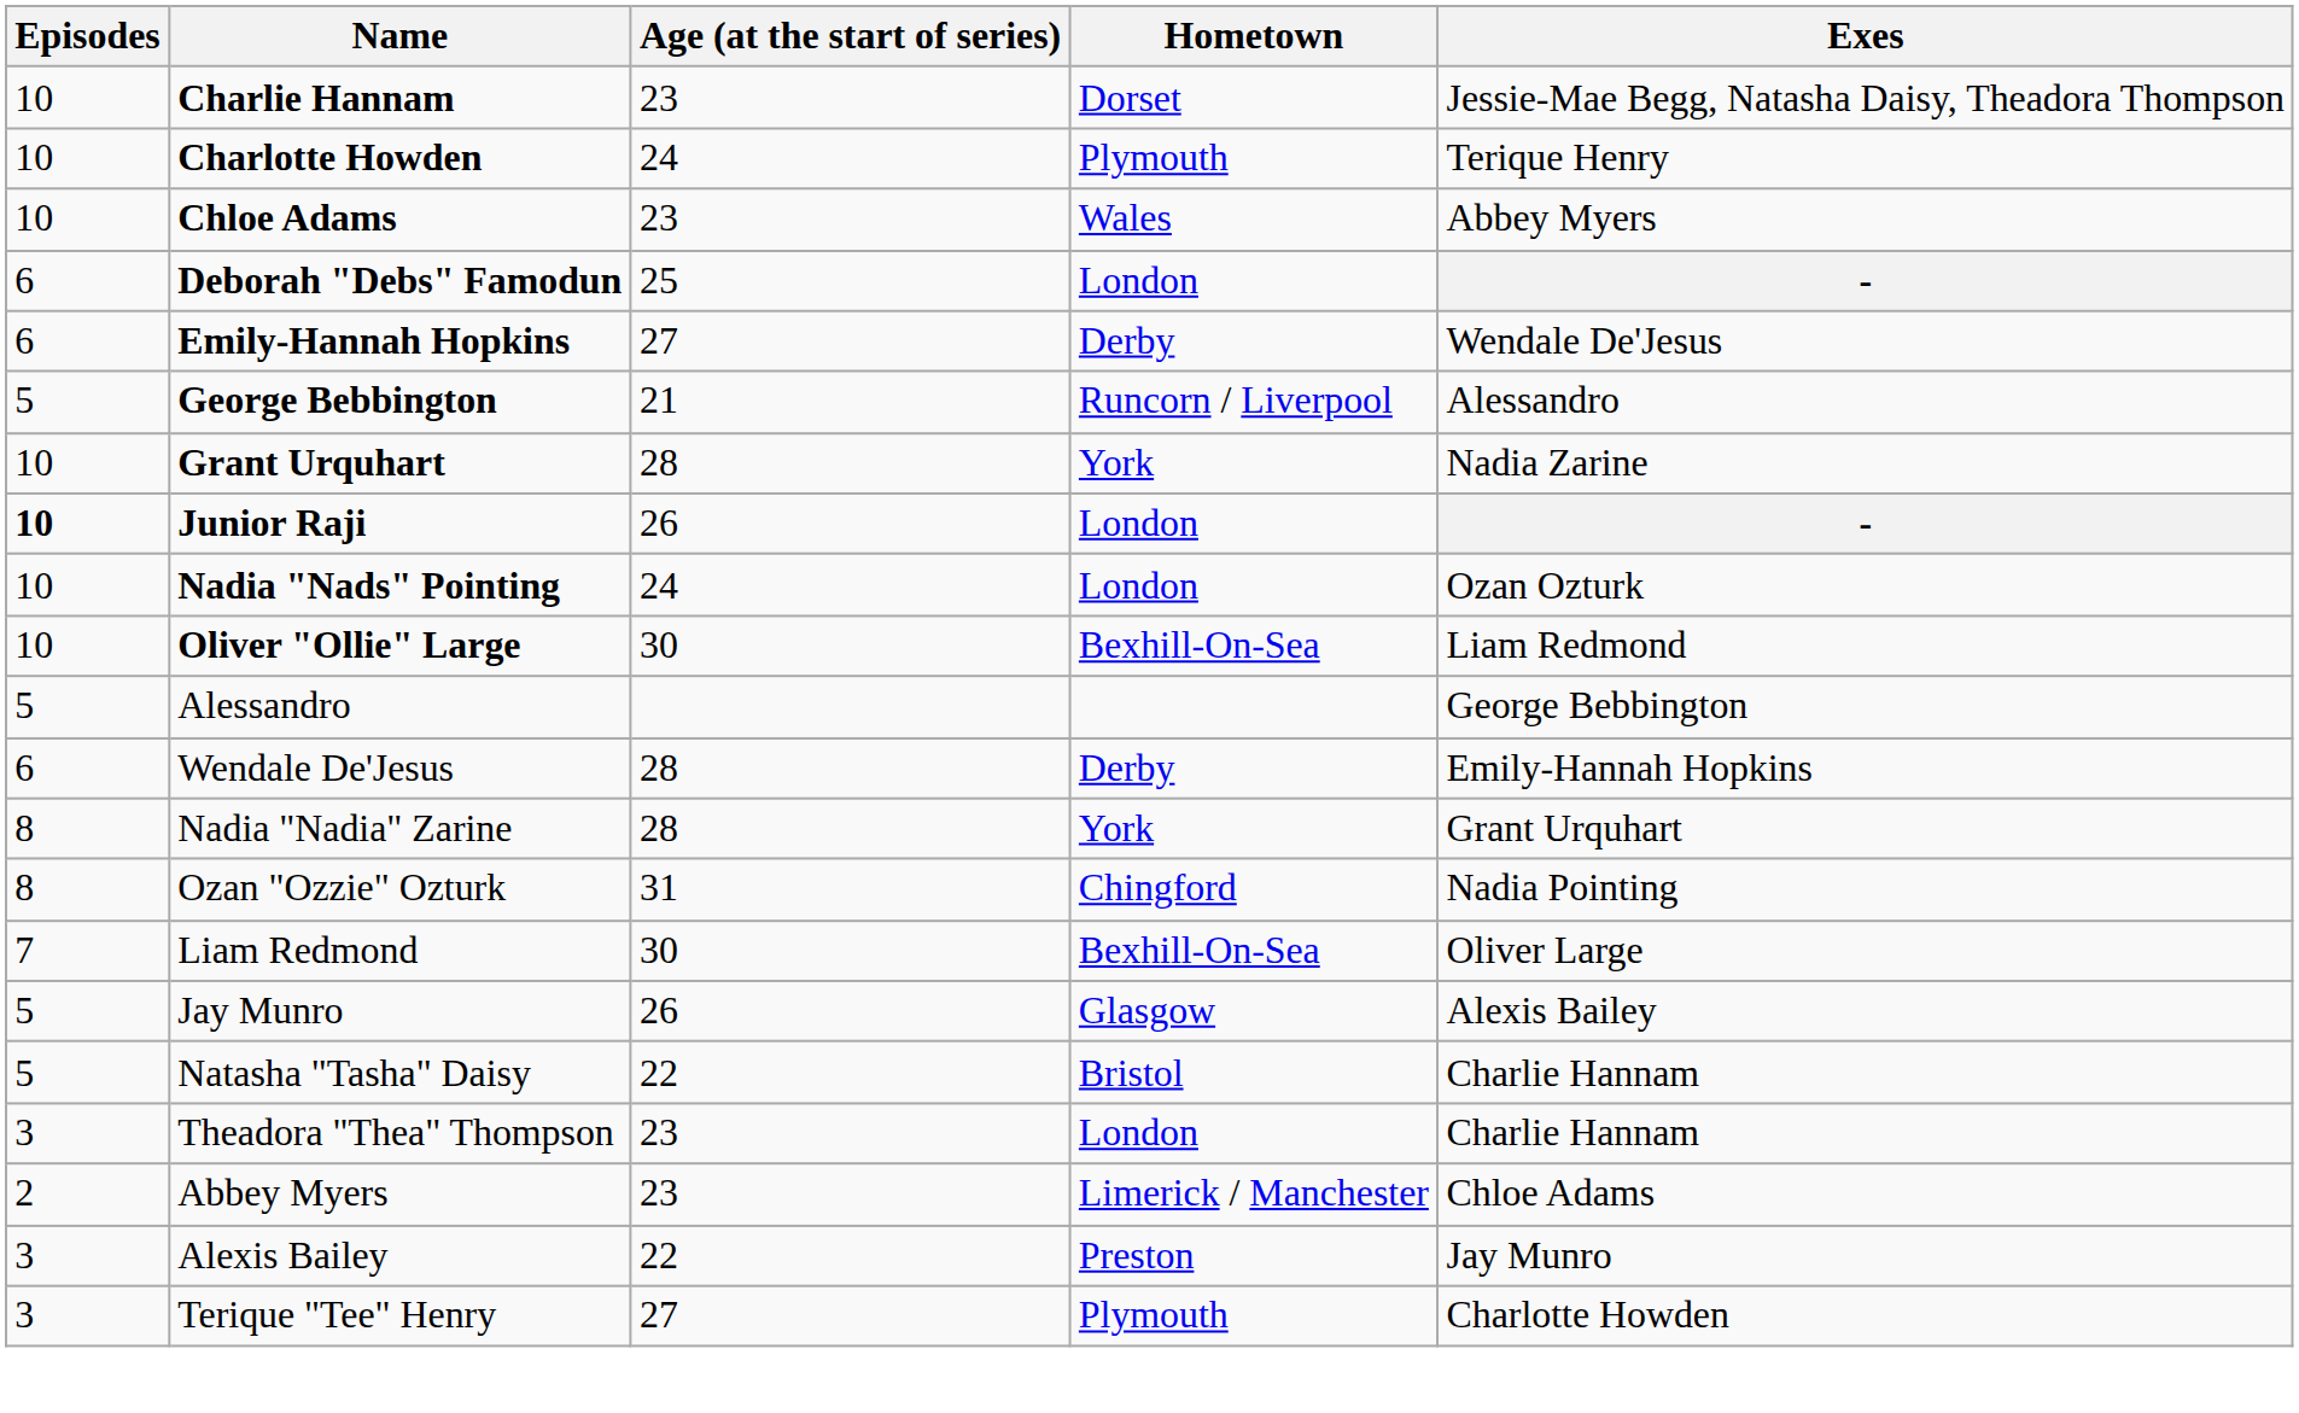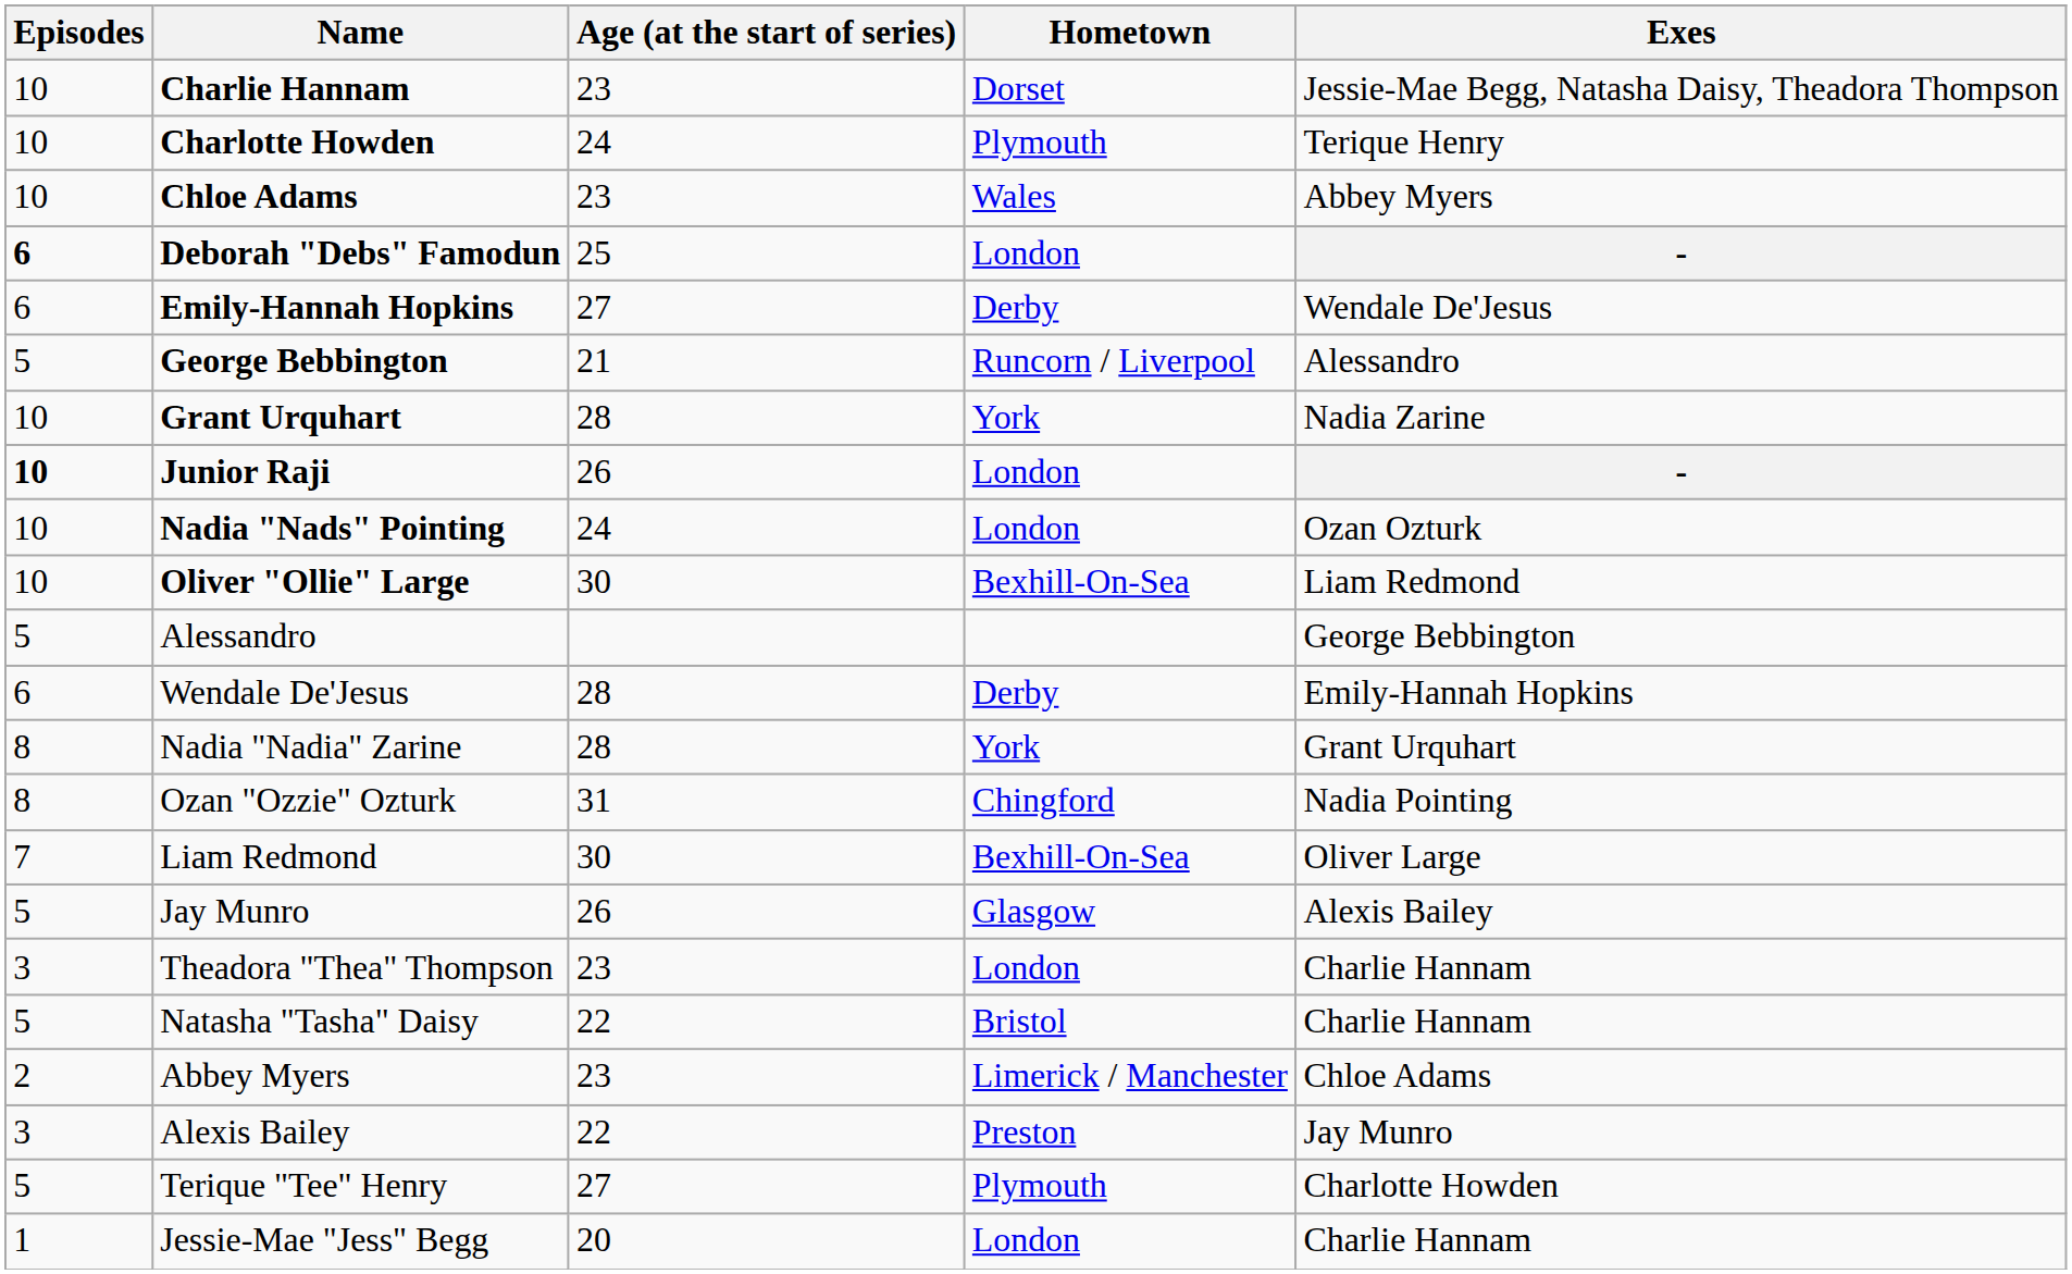Deborah "Debs" Famodun | Episodes: normal -> bold
rows swapped: Natasha "Tasha" Daisy <-> Theadora "Thea" Thompson
Terique "Tee" Henry | Episodes: 3 -> 5
+ row: 1 | Jessie-Mae "Jess" Begg | 20 | London | Charlie Hannam
